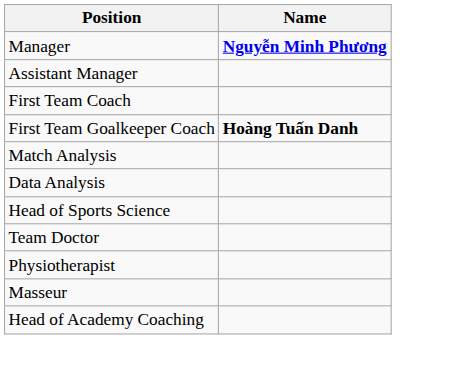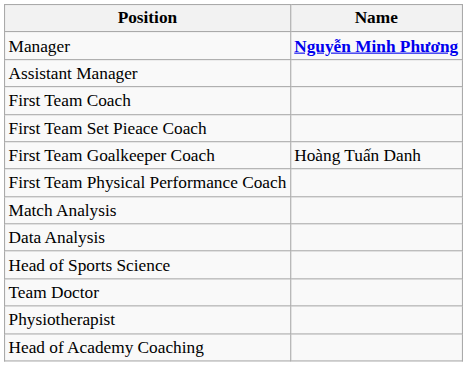+ row: First Team Set Pieace Coach
First Team Goalkeeper Coach | Name: bold -> normal
+ row: First Team Physical Performance Coach
- row: Masseur
